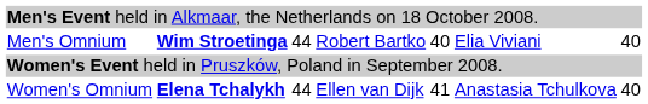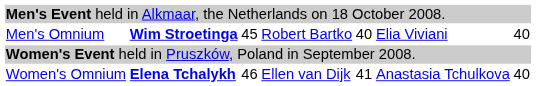Men's Omnium | column 3: 44 -> 45
Women's Omnium | column 3: 44 -> 46
